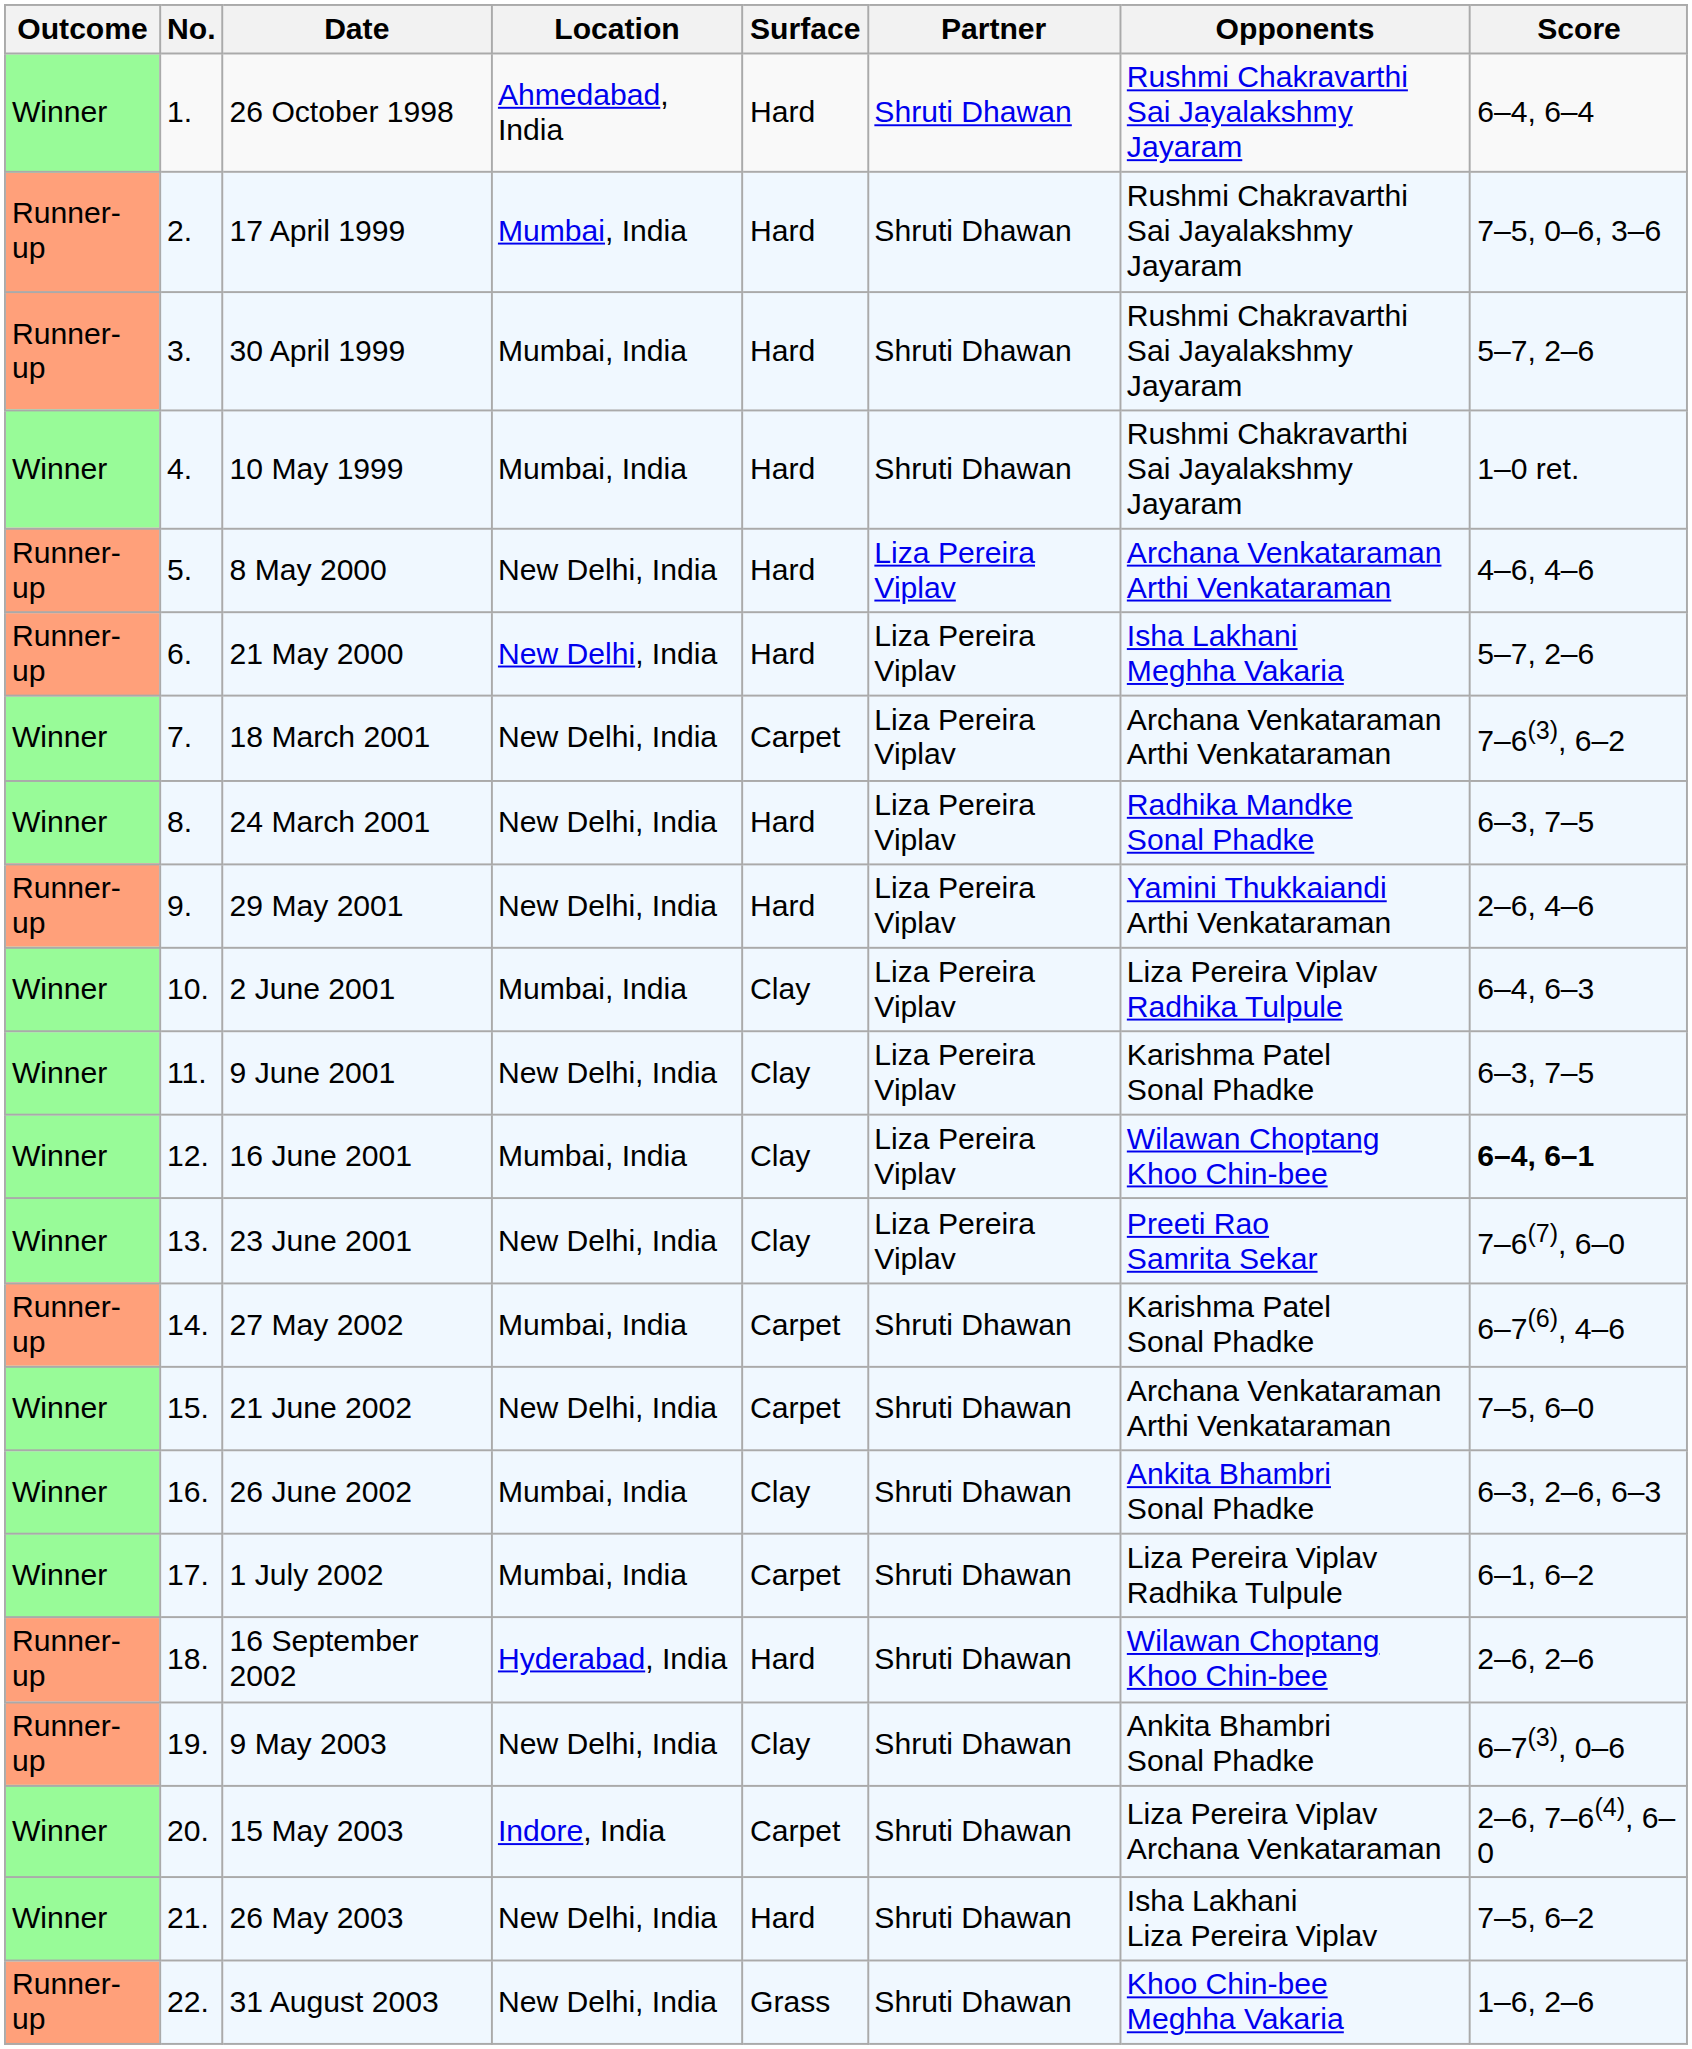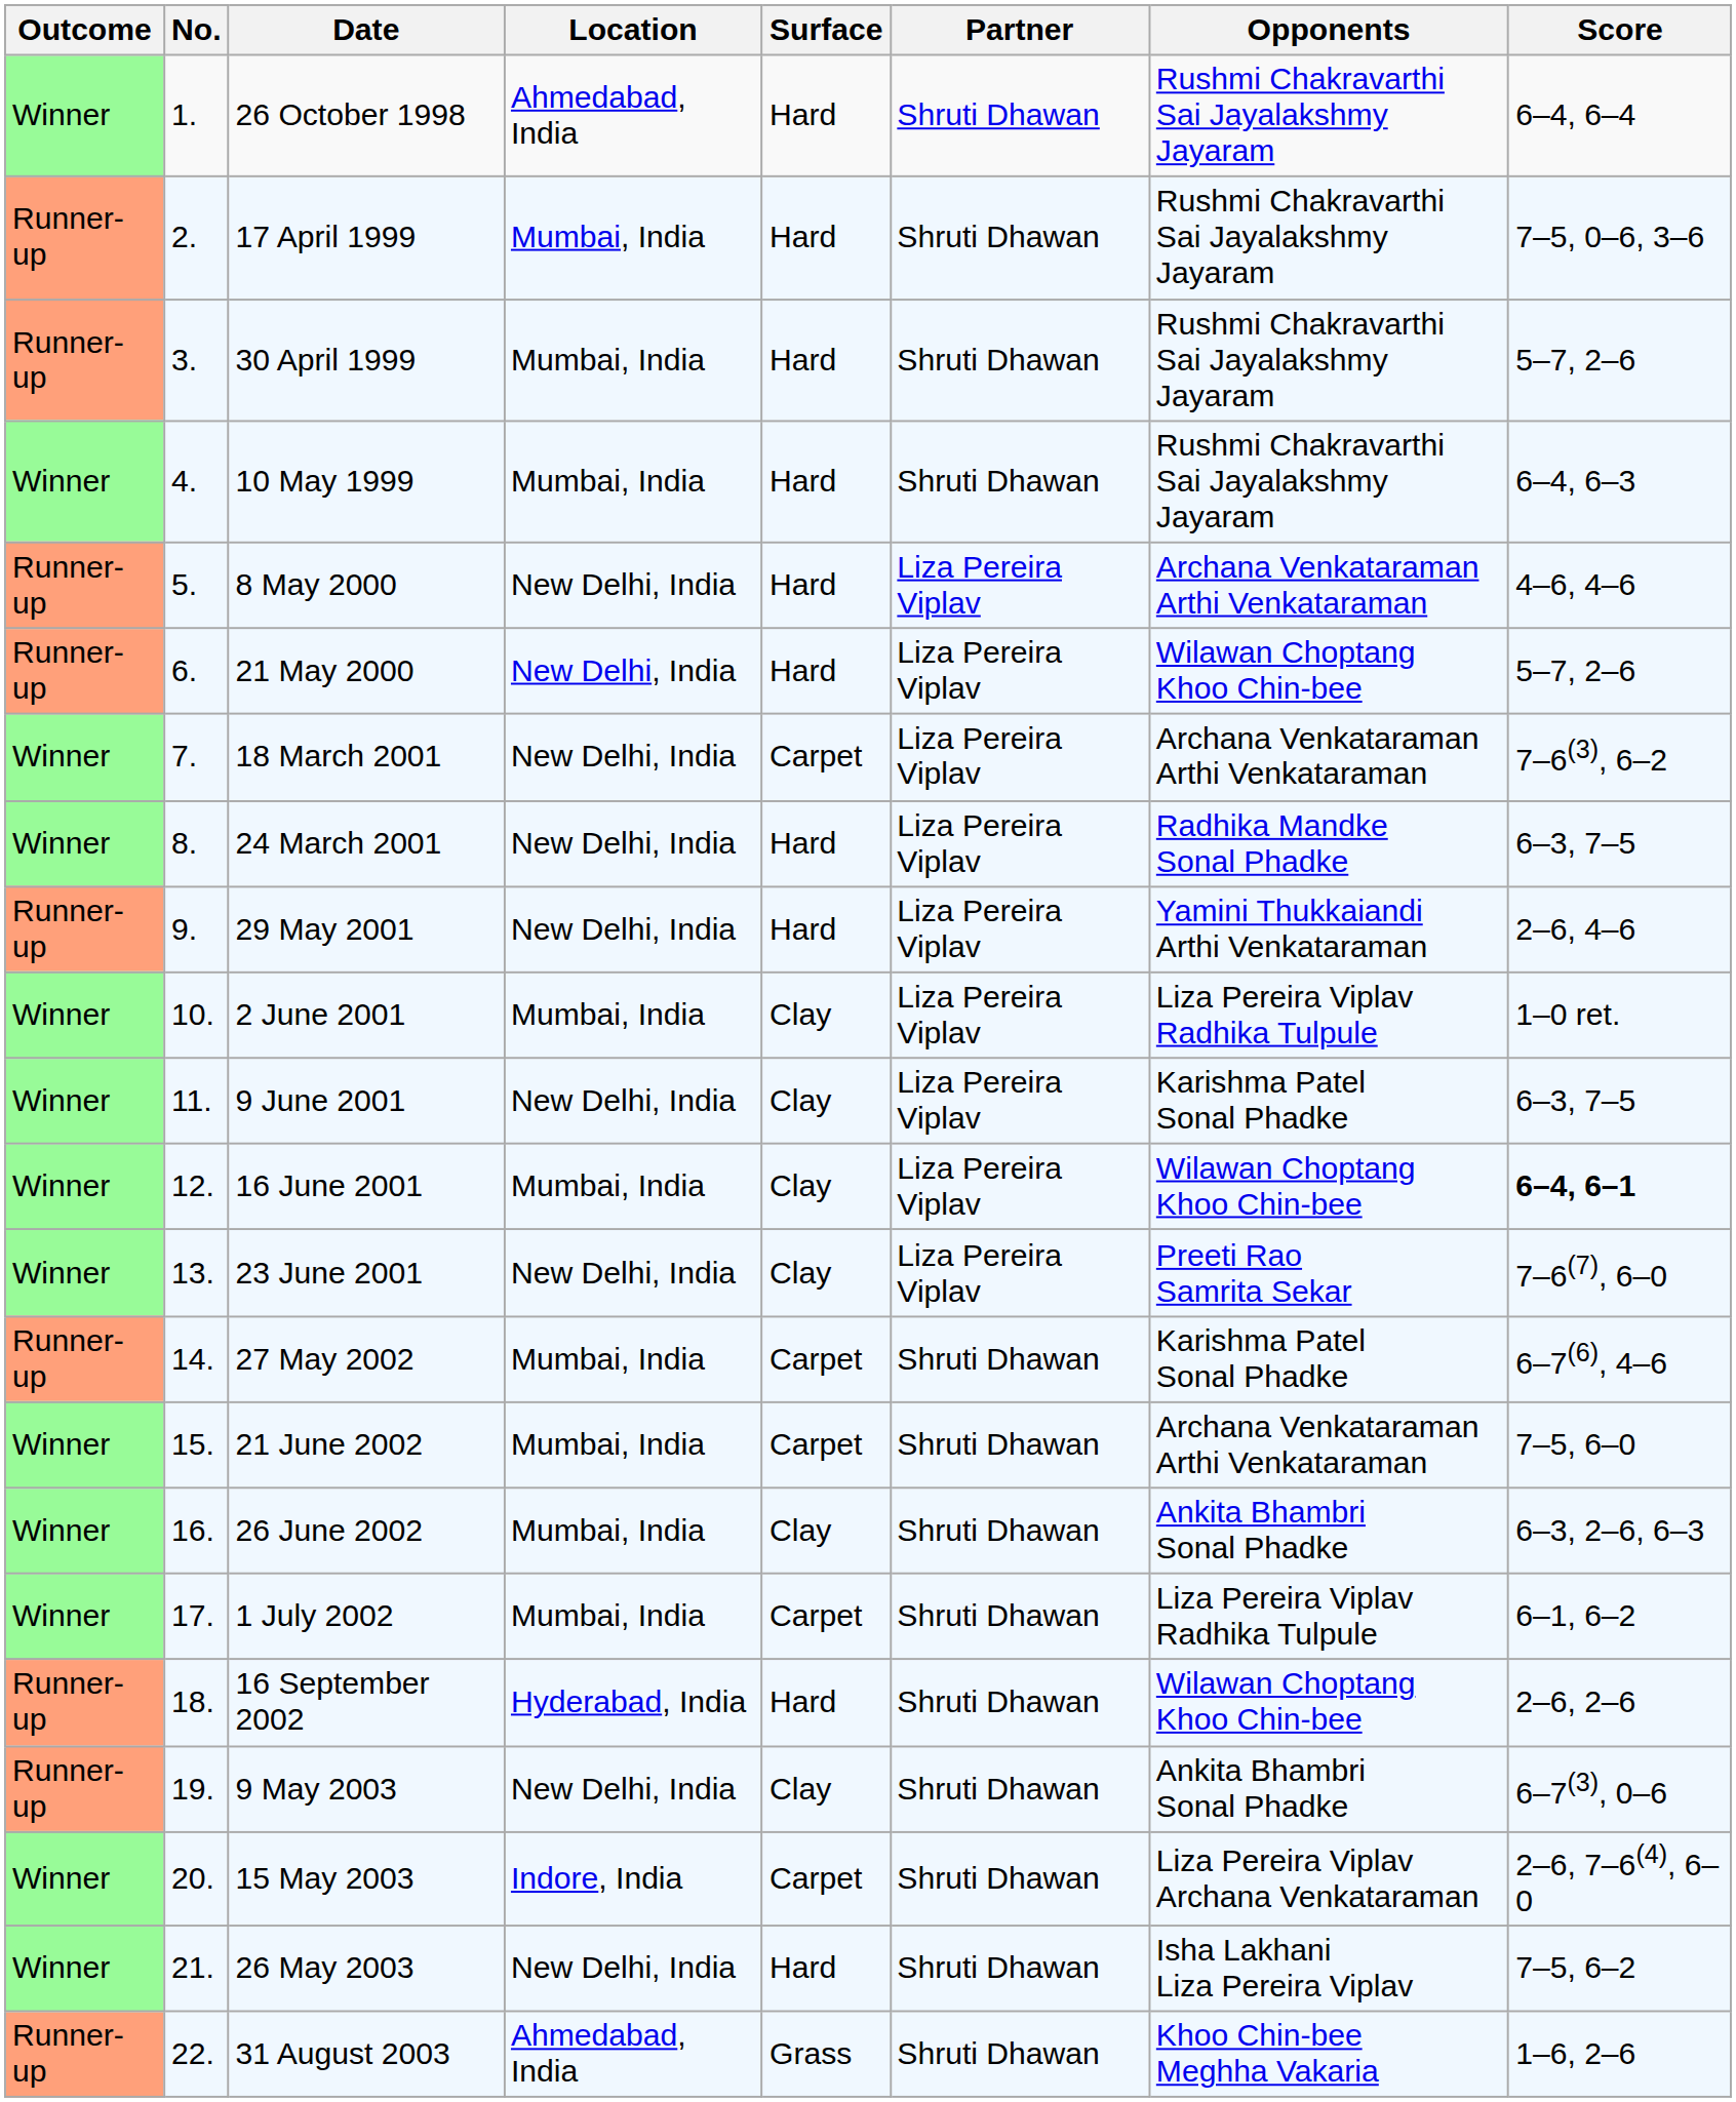10 May 1999 | Score: 1–0 ret. -> 6–4, 6–3
21 May 2000 | Opponents: Isha Lakhani Meghha Vakaria -> Wilawan Choptang Khoo Chin-bee
2 June 2001 | Score: 6–4, 6–3 -> 1–0 ret.
21 June 2002 | Location: New Delhi, India -> Mumbai, India
31 August 2003 | Location: New Delhi, India -> Ahmedabad, India
